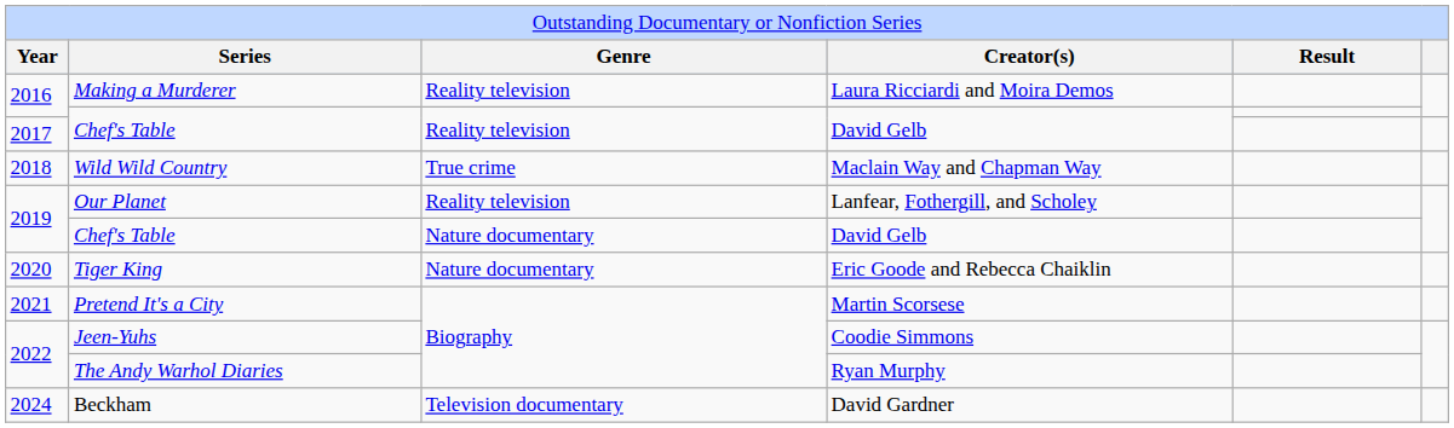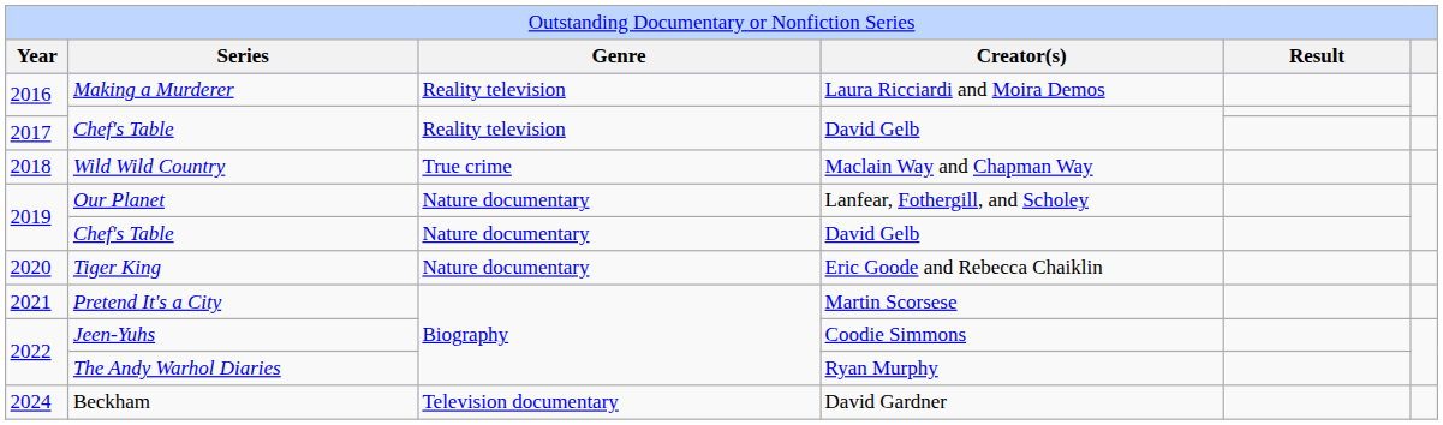Our Planet | column 3: Reality television -> Nature documentary
